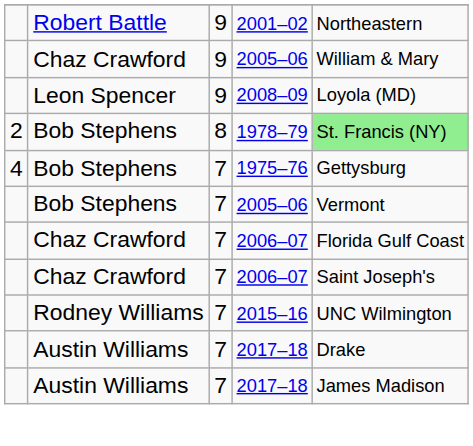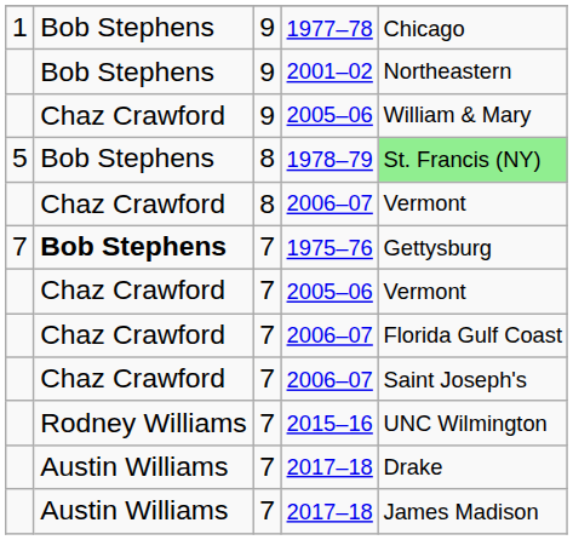+ row: 1 | Bob Stephens | 9 | 1977–78 | Chicago
2001–02 | column 2: Robert Battle -> Bob Stephens
- row: Leon Spencer | 9 | 2008–09 | Loyola (MD)
1978–79 | column 1: 2 -> 5
+ row: Chaz Crawford | 8 | 2006–07 | Vermont
1975–76 | column 1: 4 -> 7
1975–76 | column 2: normal -> bold
7 / 2005–06 | column 2: Bob Stephens -> Chaz Crawford
